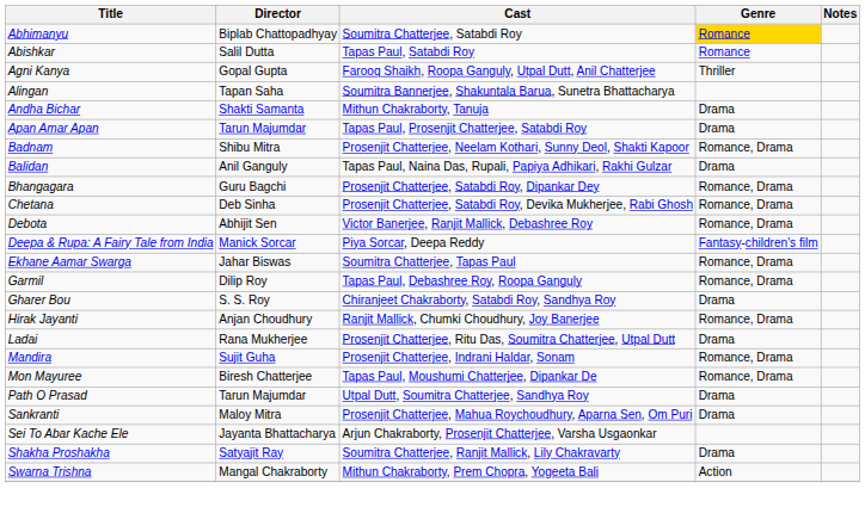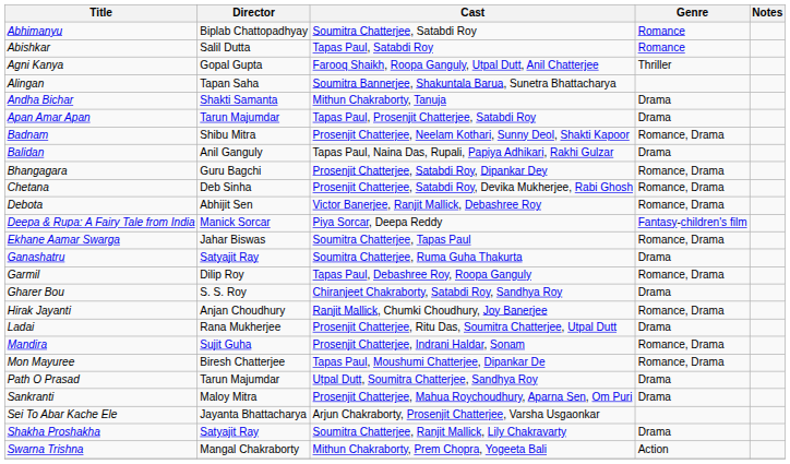Abhimanyu | Genre: gold background -> no background
+ row: Ganashatru | Satyajit Ray | Soumitra Chatterjee, Ruma Guha Thakurta | Drama
